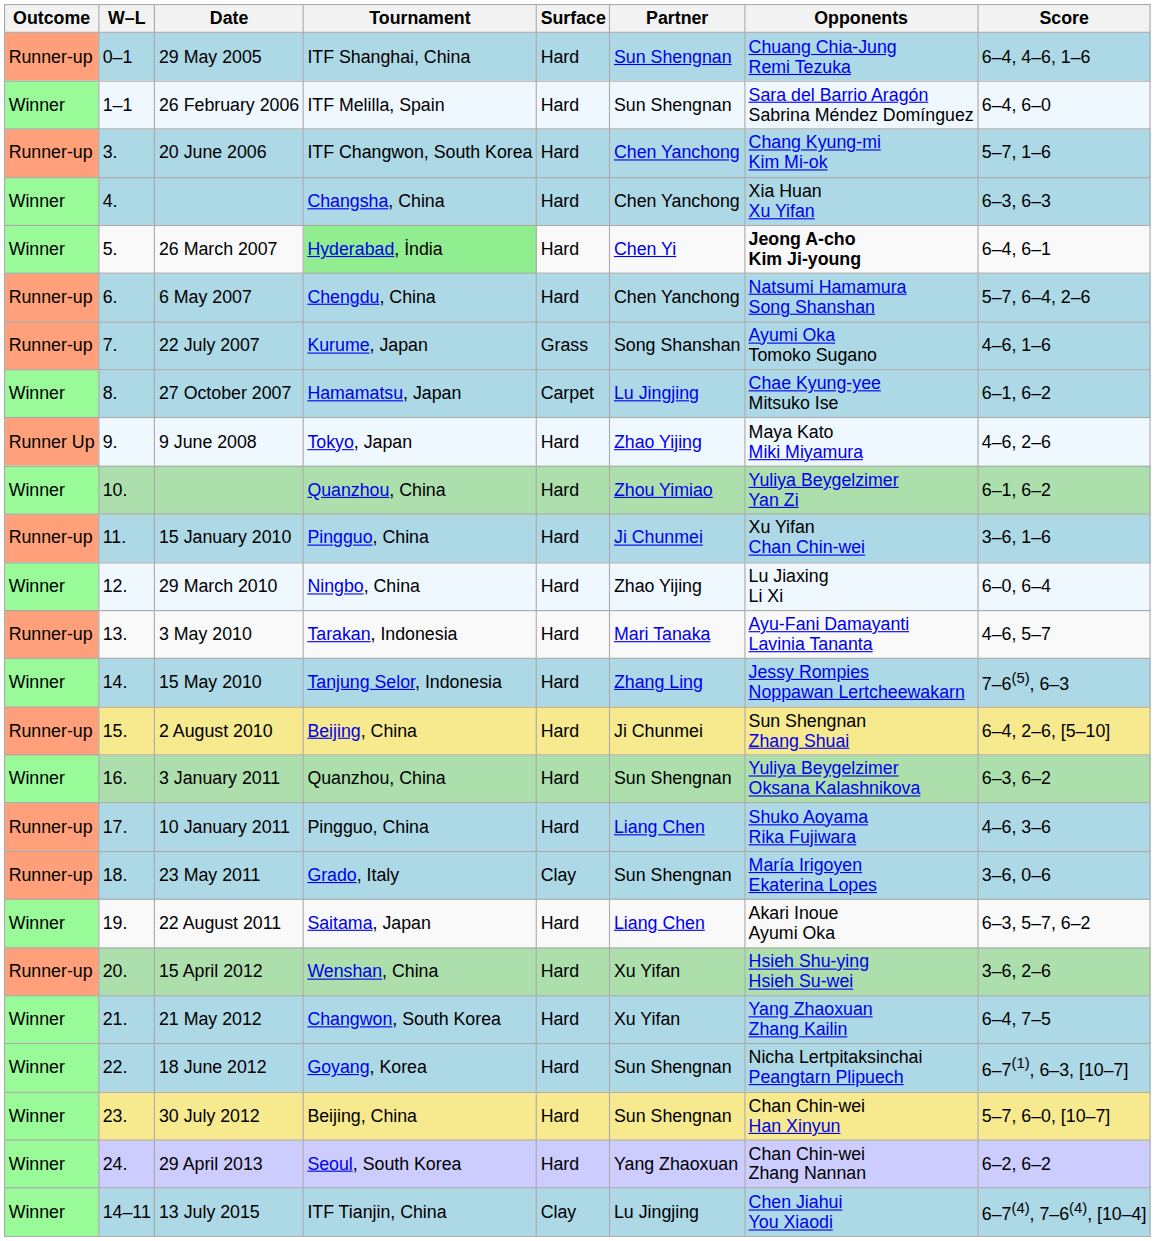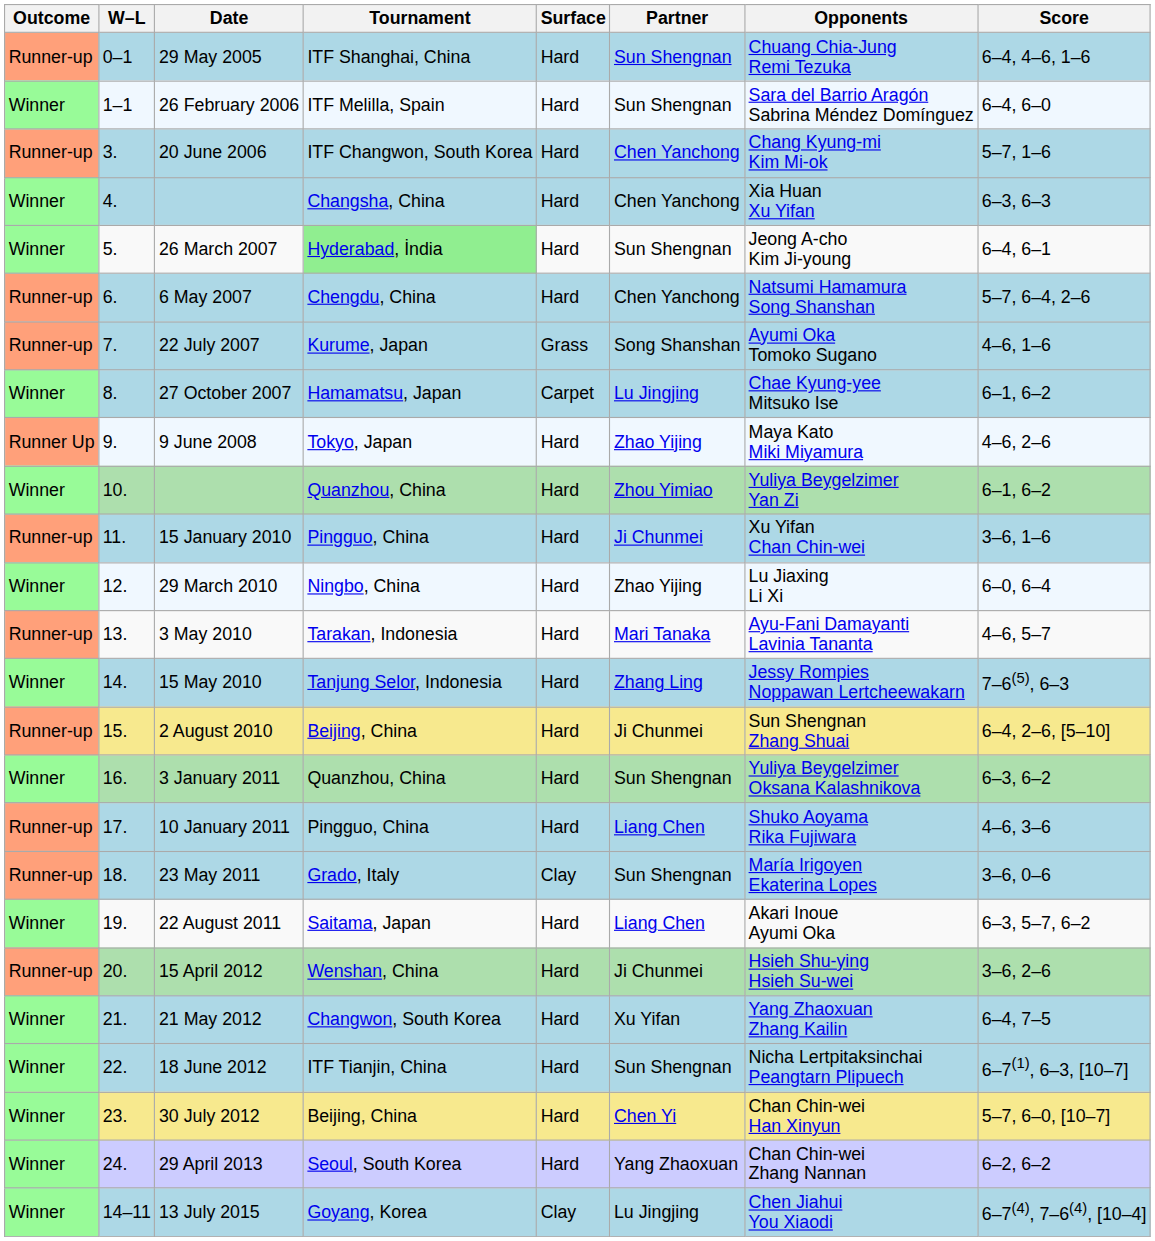26 March 2007 | Partner: Chen Yi -> Sun Shengnan
26 March 2007 | Opponents: bold -> normal
15 April 2012 | Partner: Xu Yifan -> Ji Chunmei
18 June 2012 | Tournament: Goyang, Korea -> ITF Tianjin, China
30 July 2012 | Partner: Sun Shengnan -> Chen Yi
13 July 2015 | Tournament: ITF Tianjin, China -> Goyang, Korea
